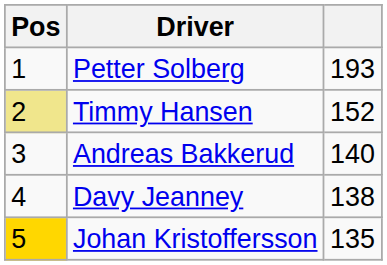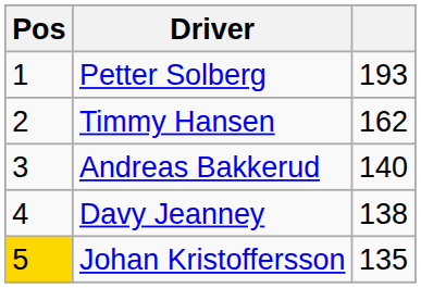Timmy Hansen | Pos: khaki background -> no background
Timmy Hansen | column 3: 152 -> 162
